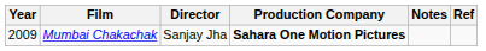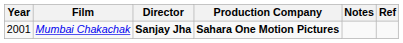Mumbai Chakachak | Year: 2009 -> 2001
Mumbai Chakachak | Director: normal -> bold
